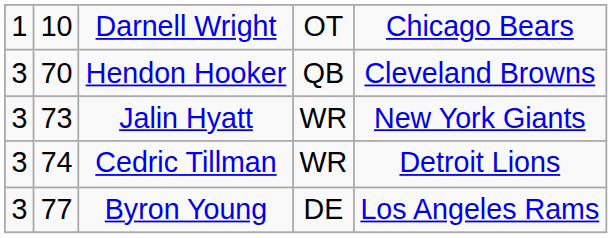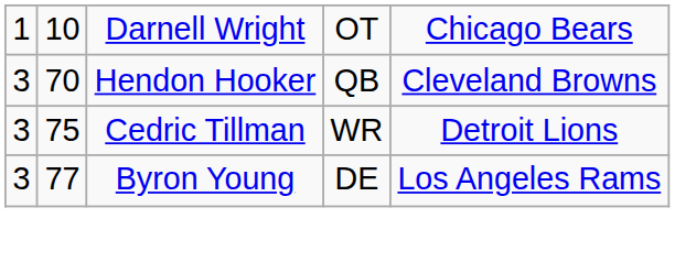- row: 3 | 73 | Jalin Hyatt | WR | New York Giants
Cedric Tillman | column 2: 74 -> 75
